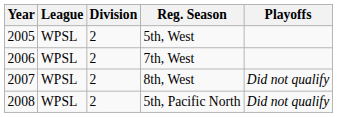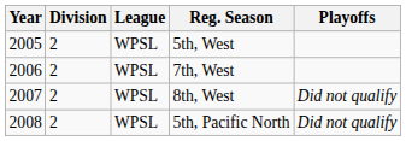columns swapped: Division <-> League
